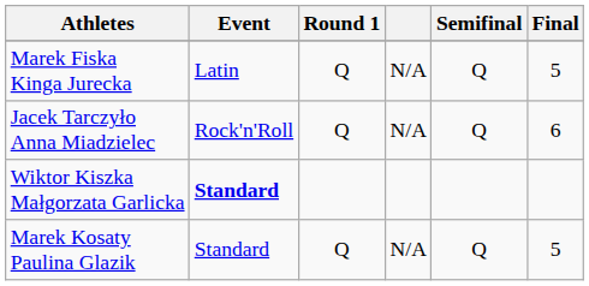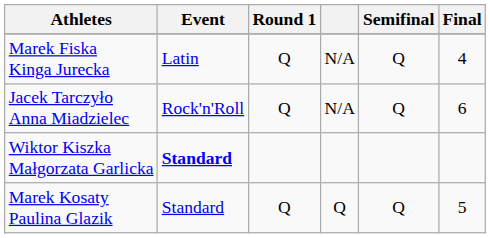Marek Fiska Kinga Jurecka | Final: 5 -> 4
Marek Kosaty Paulina Glazik | column 4: N/A -> Q
